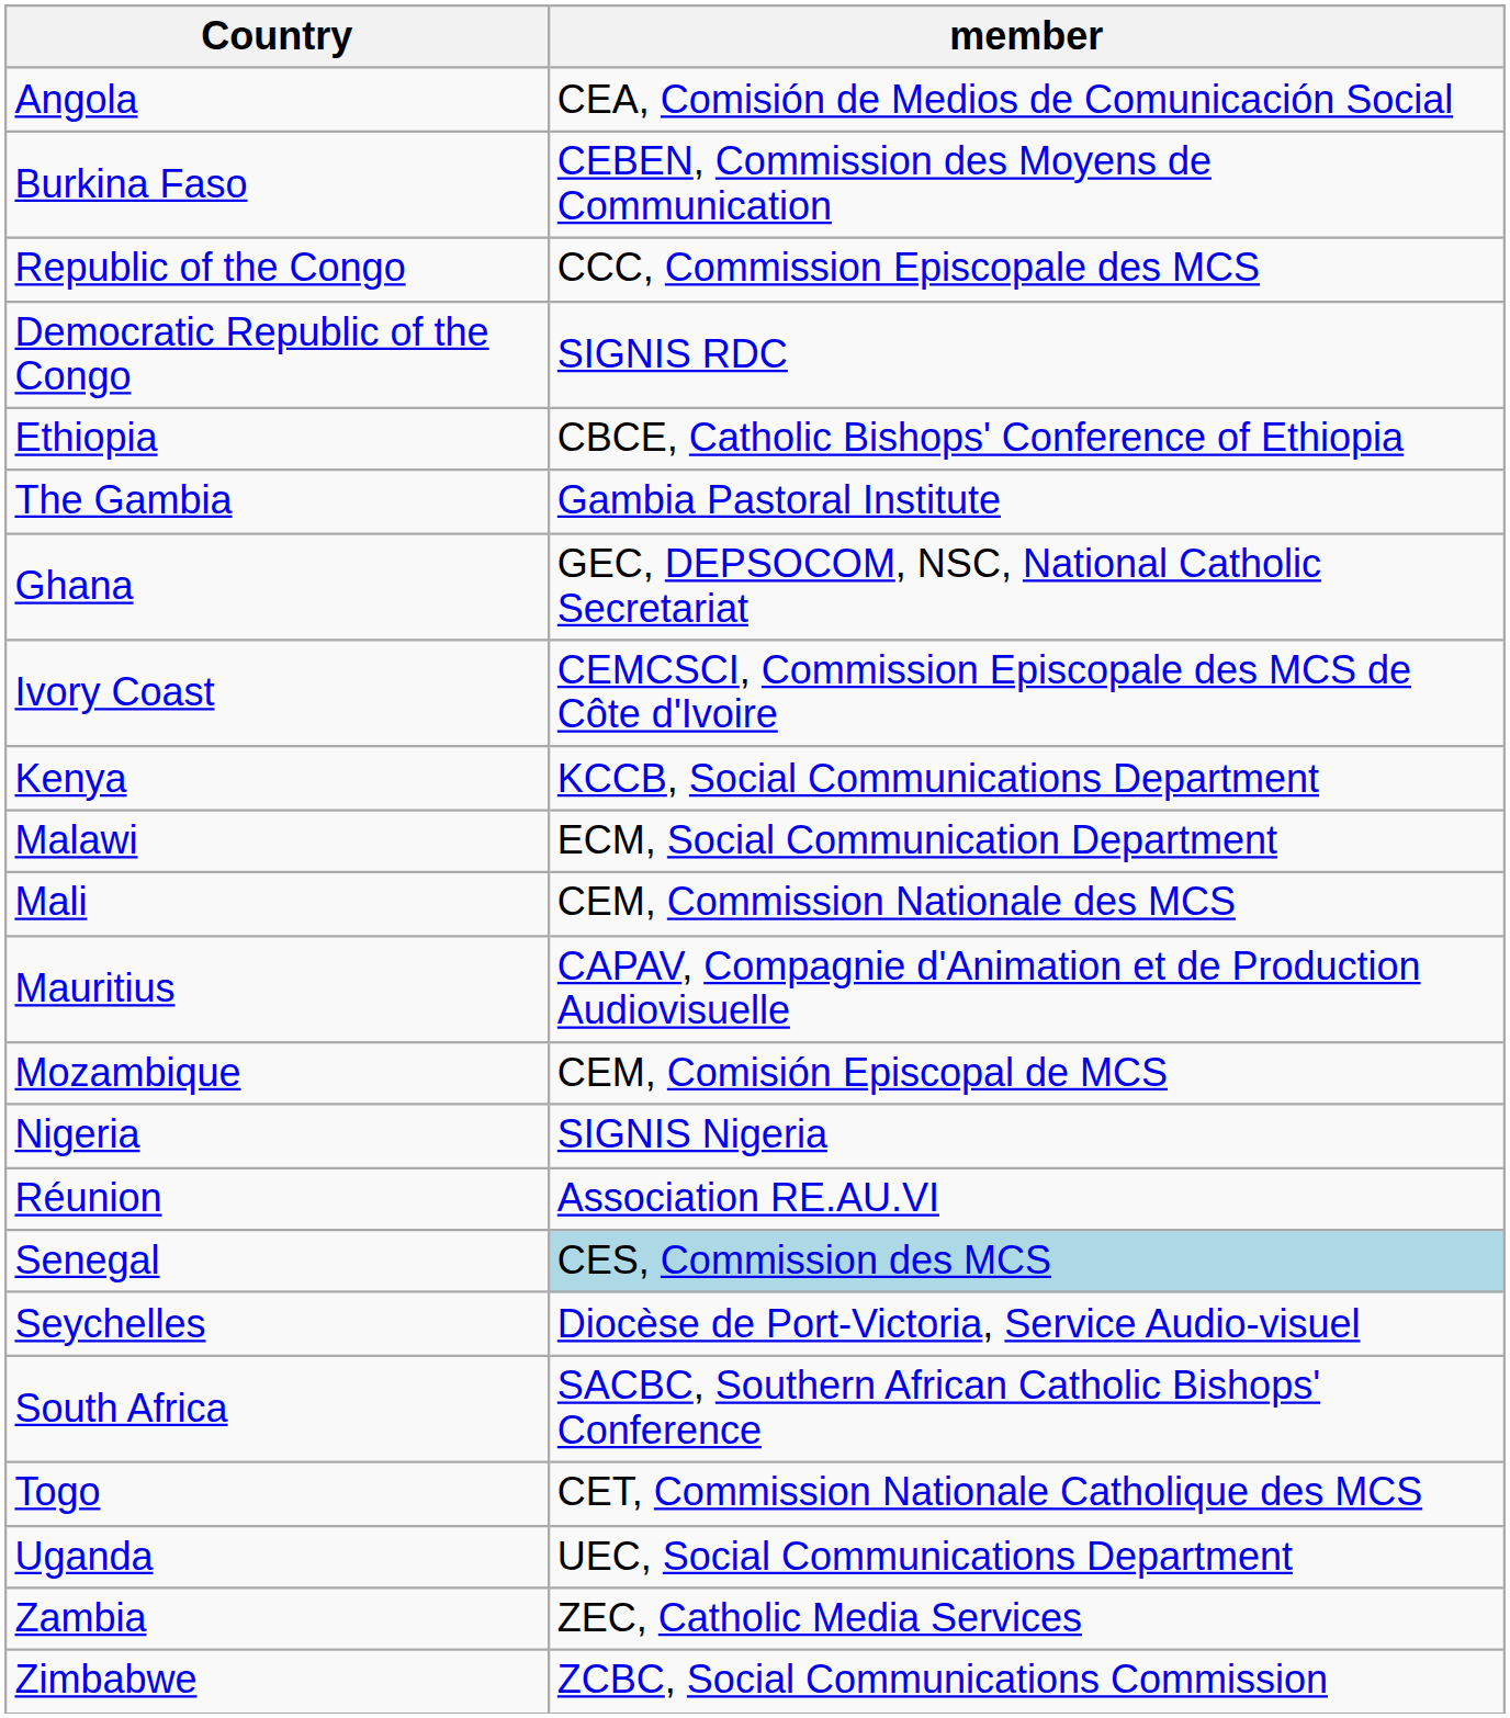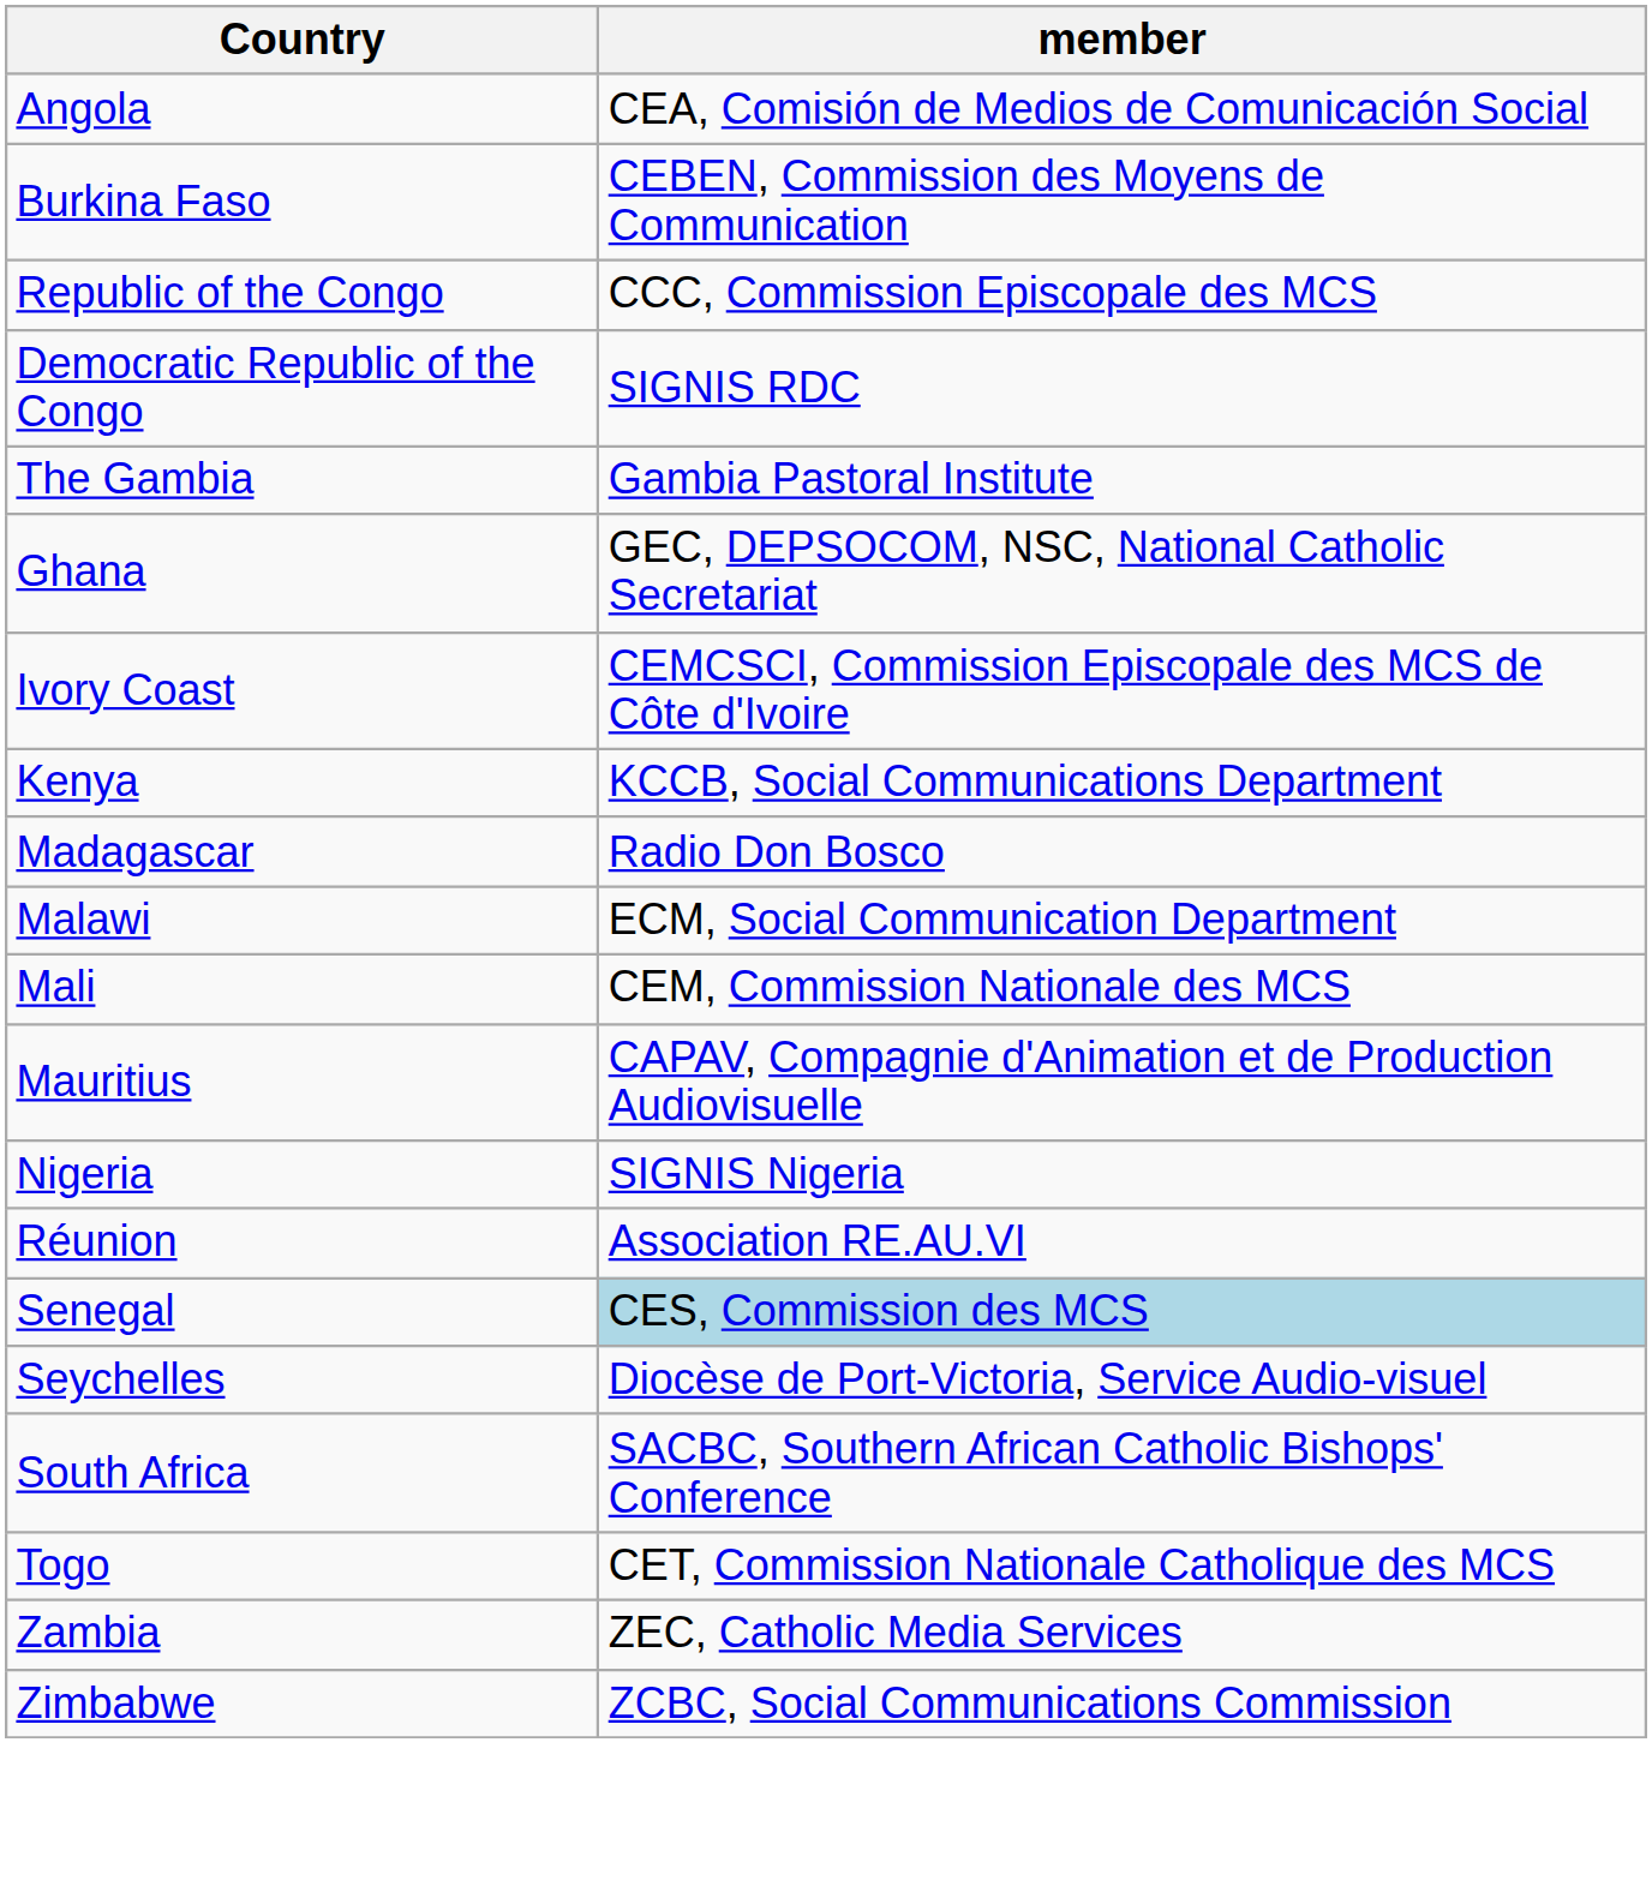- row: Ethiopia | CBCE, Catholic Bishops' Conference of Ethiopia
+ row: Madagascar | Radio Don Bosco
- row: Mozambique | CEM, Comisión Episcopal de MCS
- row: Uganda | UEC, Social Communications Department
